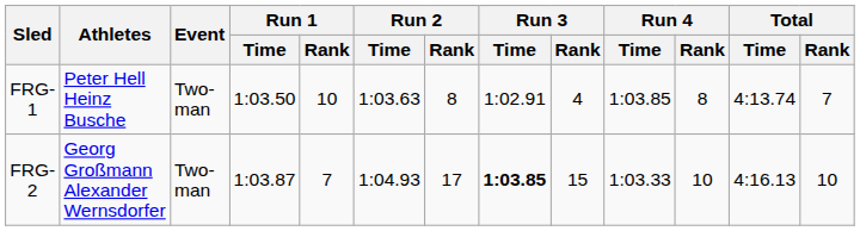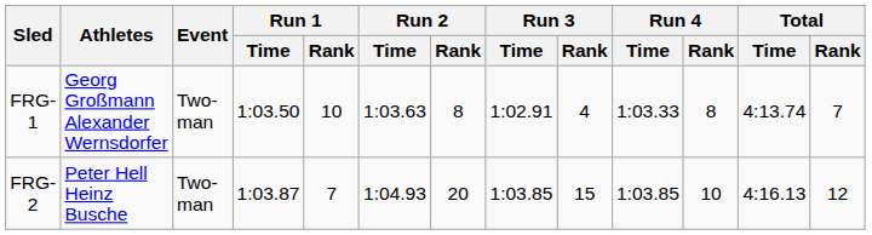FRG-1 | Athletes: Peter Hell Heinz Busche -> Georg Großmann Alexander Wernsdorfer
FRG-1 | Run 4 / Time: 1:03.85 -> 1:03.33
FRG-2 | Athletes: Georg Großmann Alexander Wernsdorfer -> Peter Hell Heinz Busche
FRG-2 | Run 2 / Rank: 17 -> 20
FRG-2 | Run 3 / Time: bold -> normal
FRG-2 | Run 4 / Time: 1:03.33 -> 1:03.85
FRG-2 | Total / Rank: 10 -> 12
